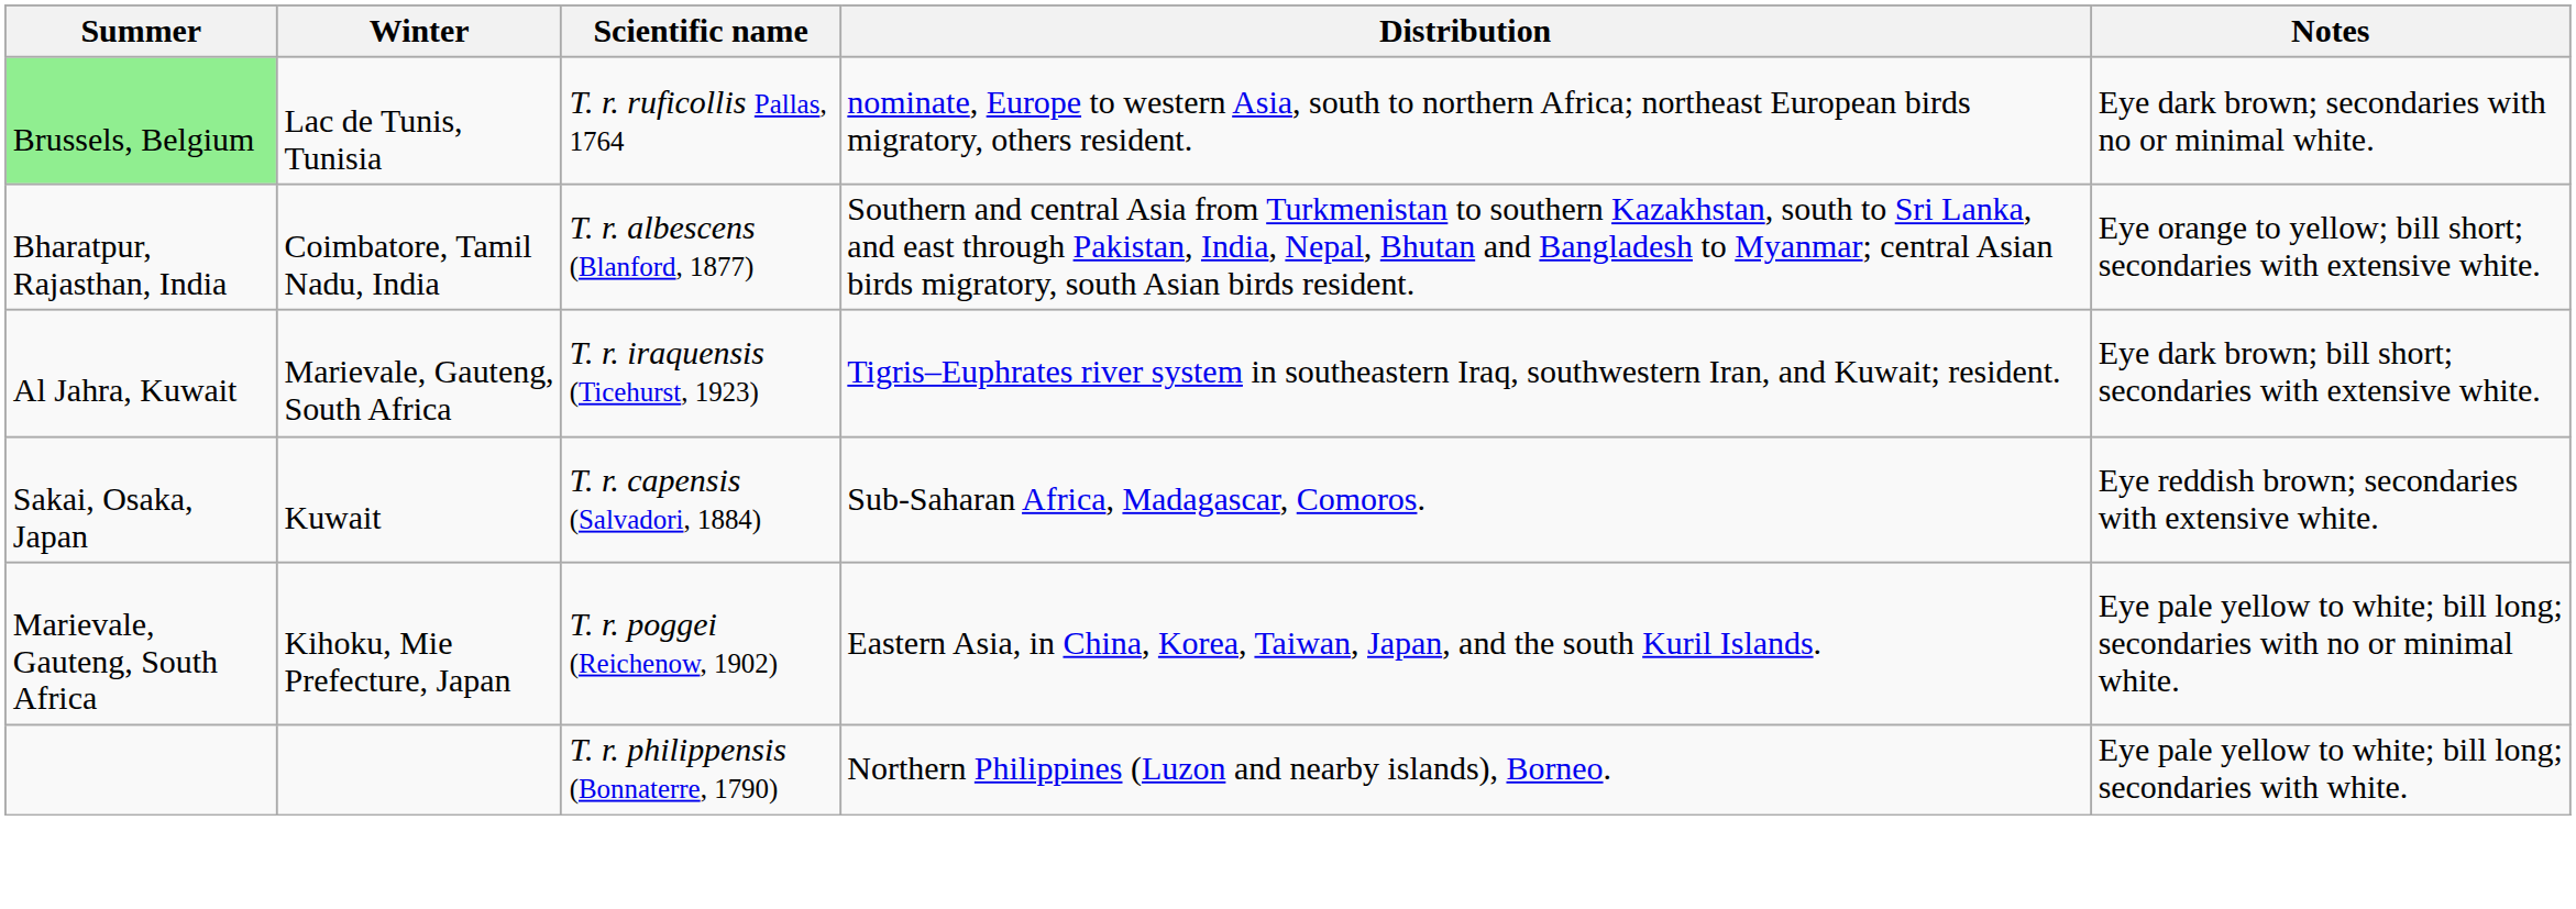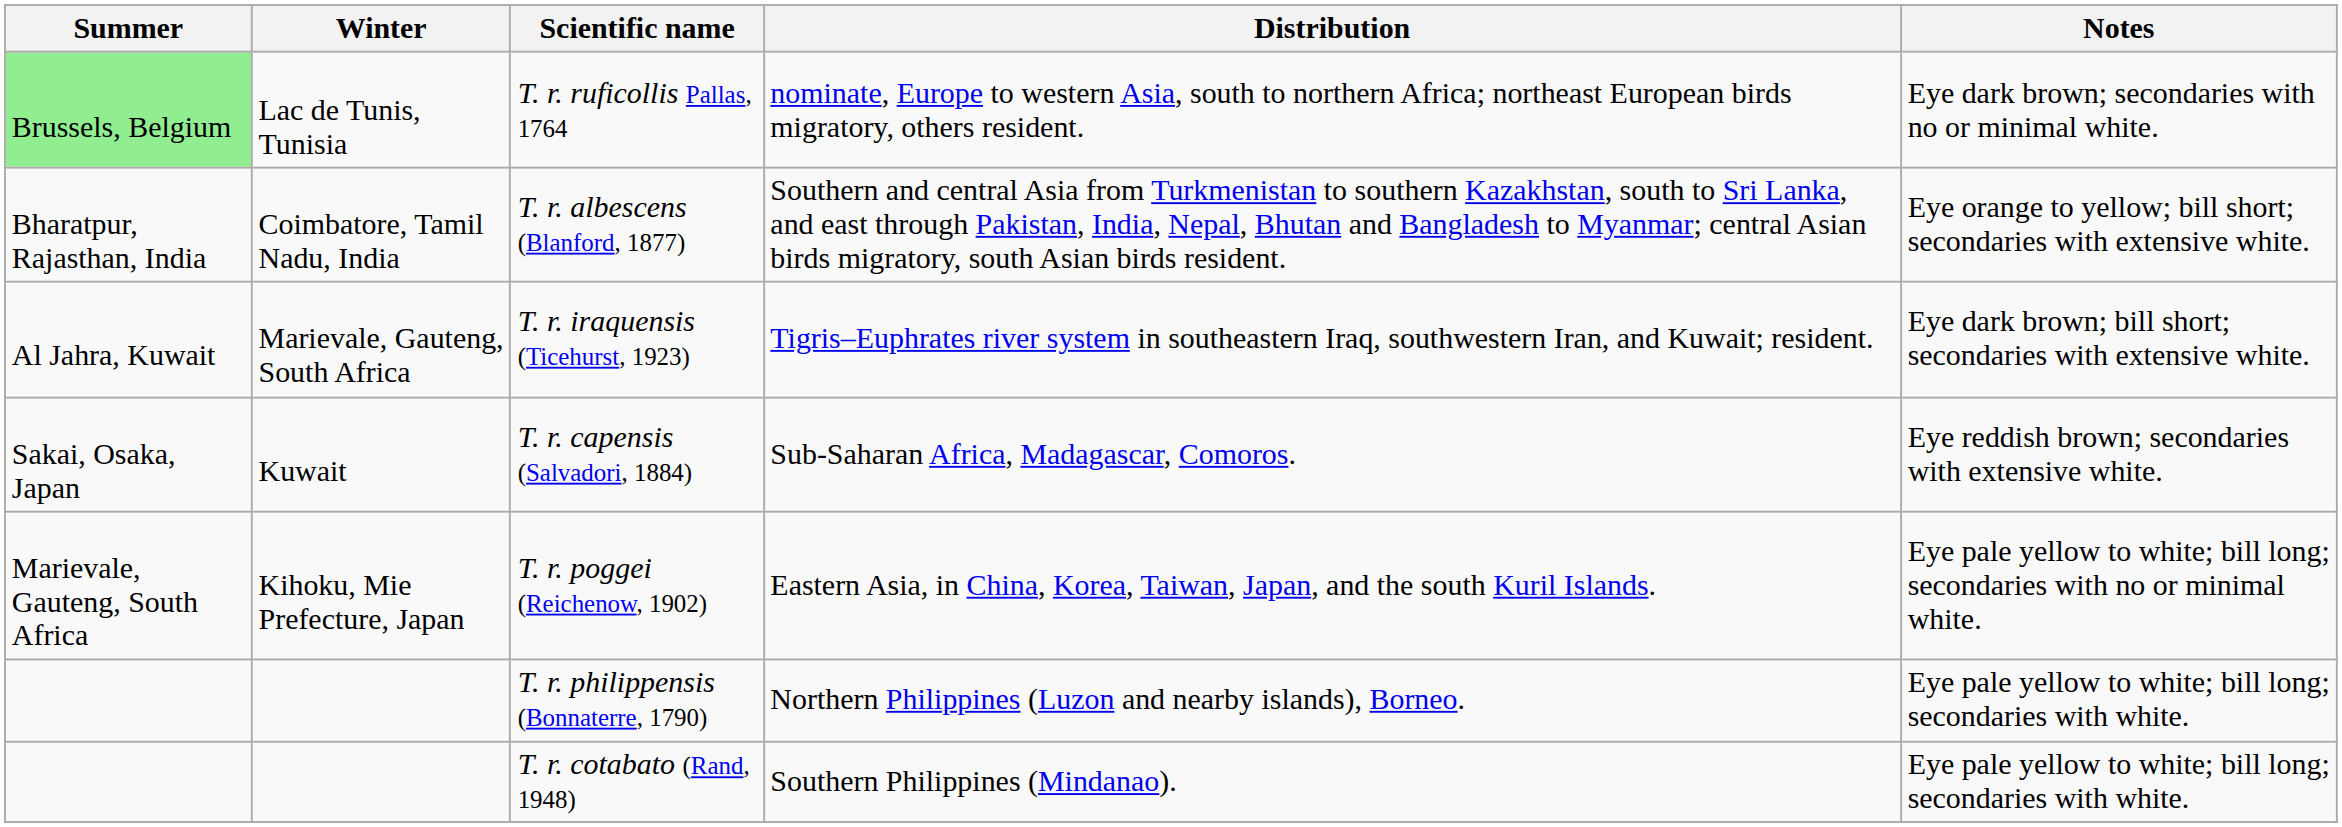+ row: T. r. cotabato (Rand, 1948) | Southern Philippines (Mindanao). | Eye pale yellow to white; bill long; secondaries with white.
